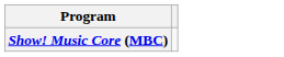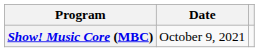+ column: Date | October 9, 2021
